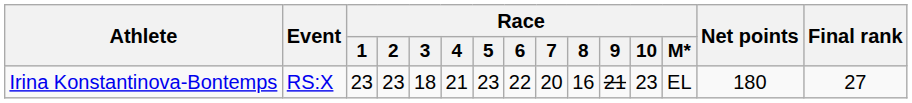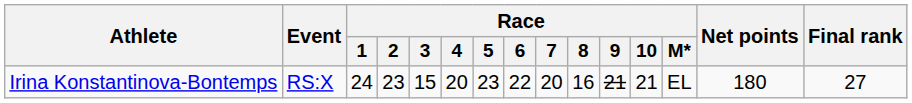Irina Konstantinova-Bontemps | Race / 1: 23 -> 24
Irina Konstantinova-Bontemps | Race / 3: 18 -> 15
Irina Konstantinova-Bontemps | Race / 4: 21 -> 20
Irina Konstantinova-Bontemps | Race / 10: 23 -> 21
